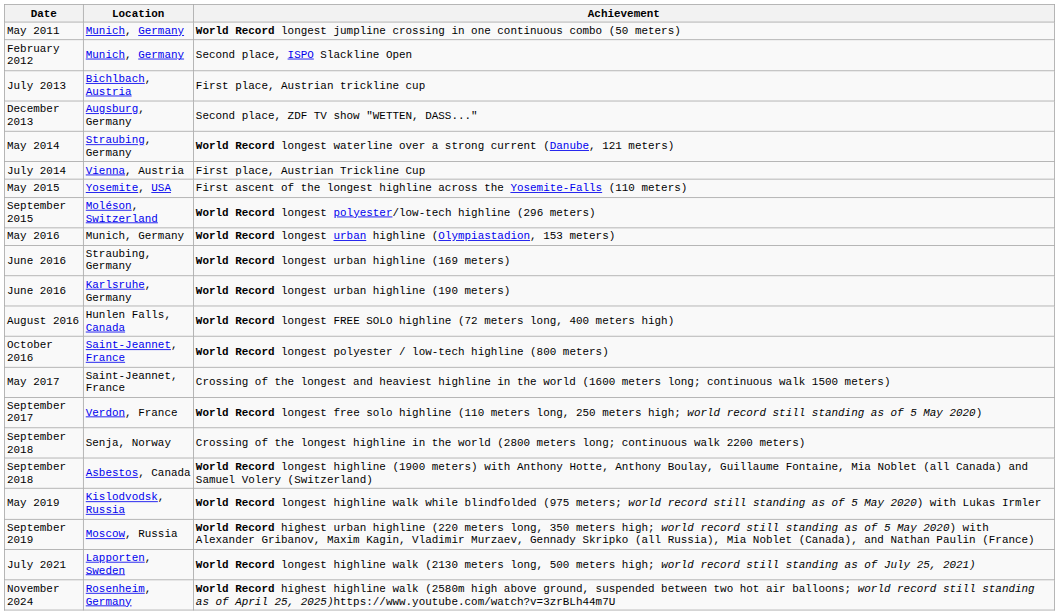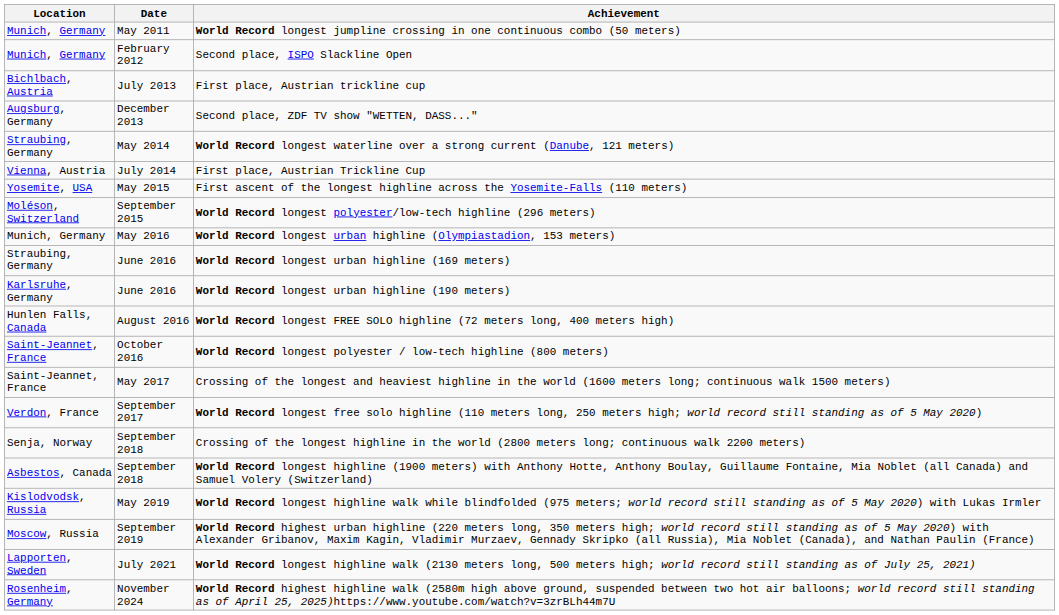columns swapped: Date <-> Location
